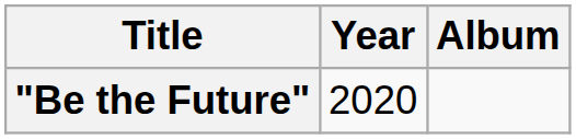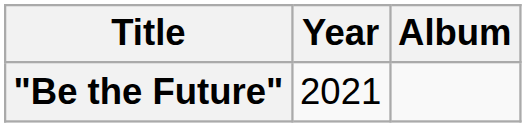"Be the Future" | Year: 2020 -> 2021
